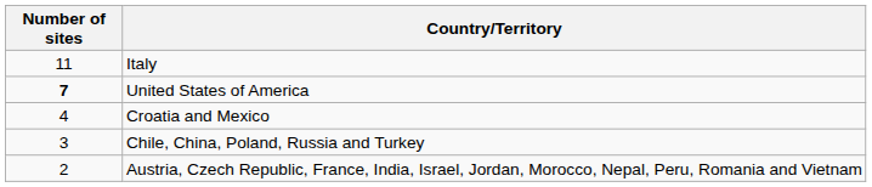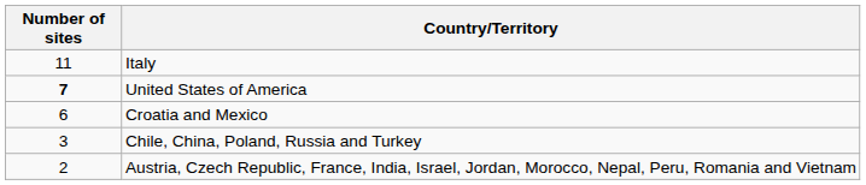Croatia and Mexico | Number of sites: 4 -> 6
